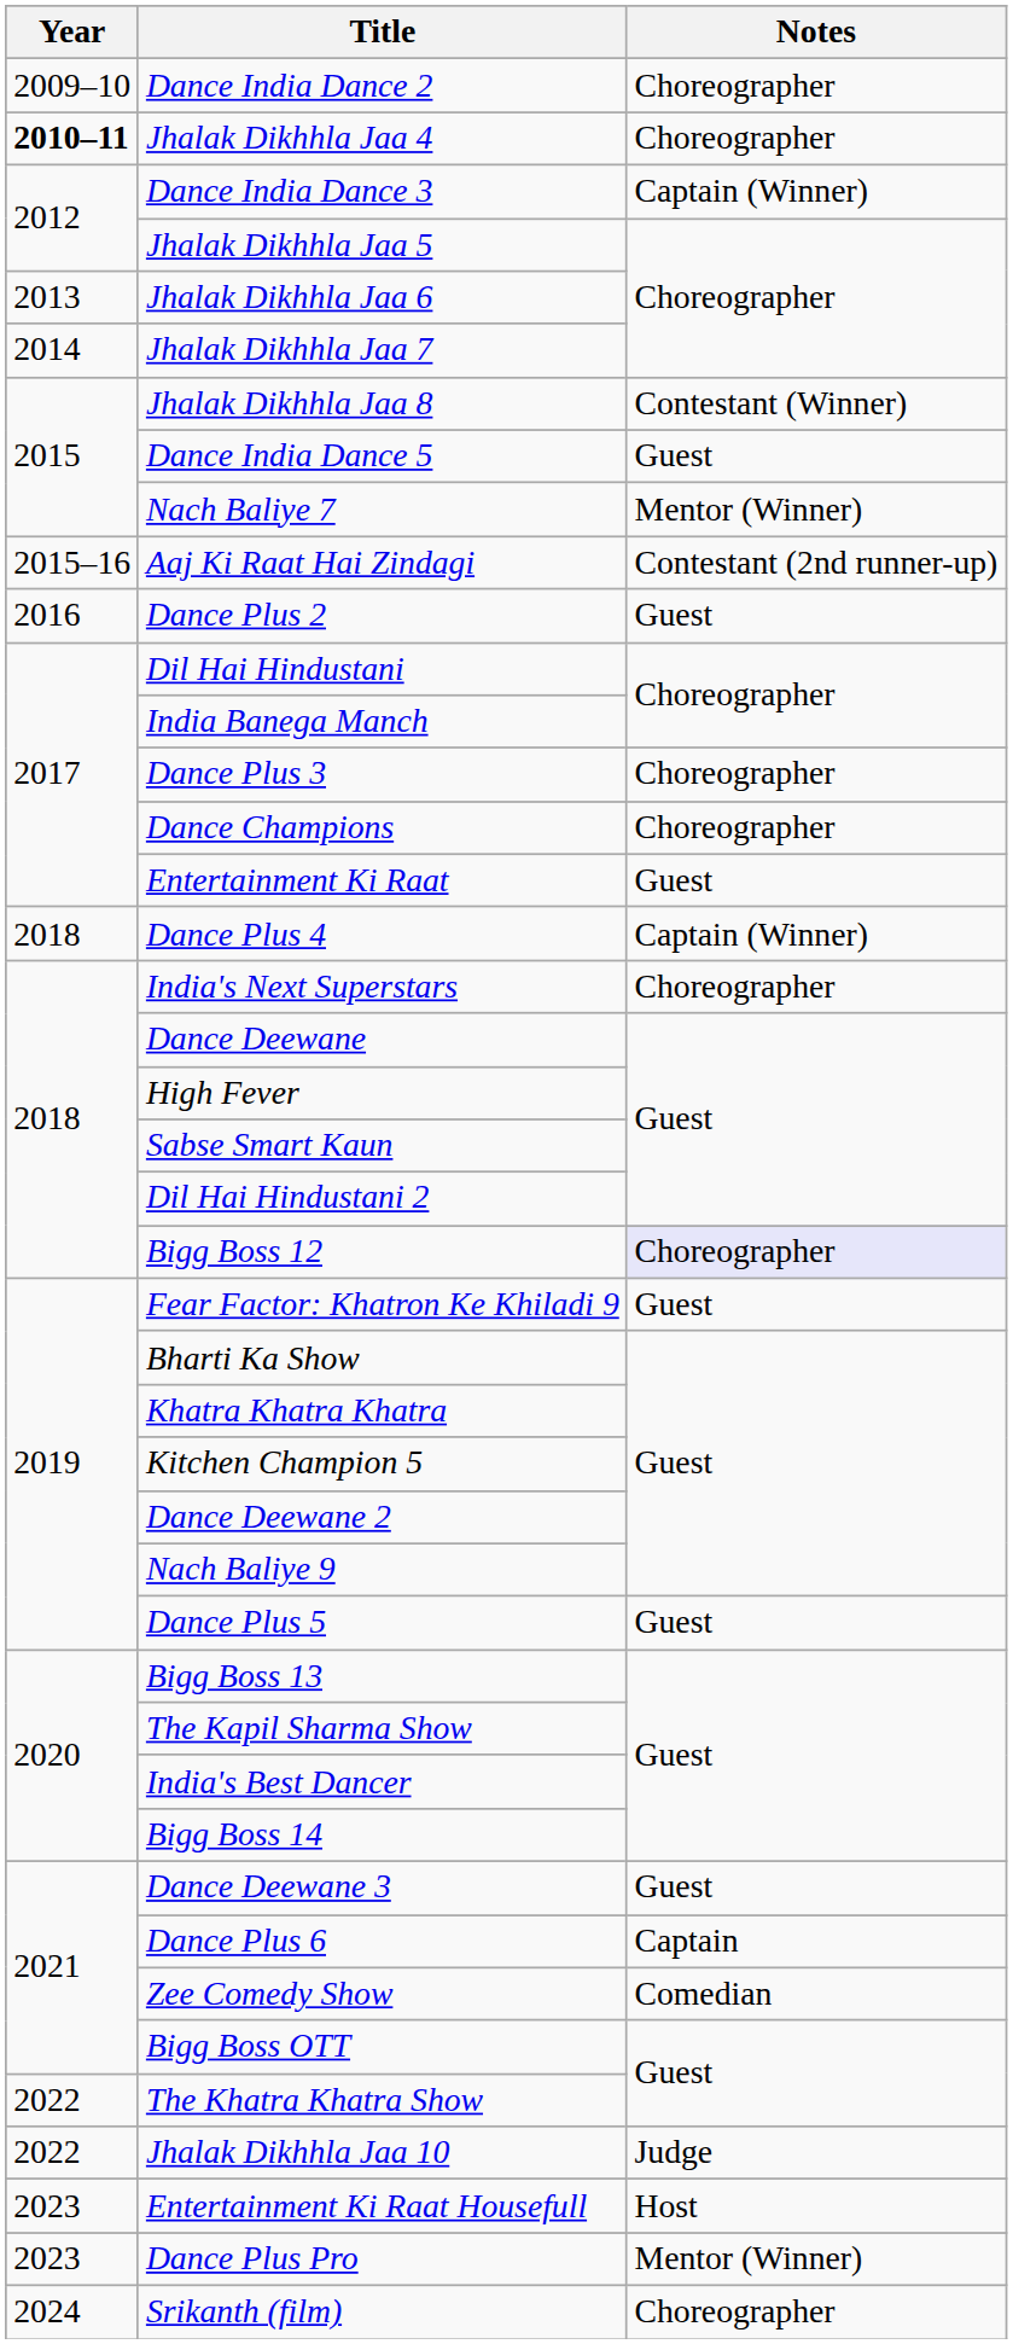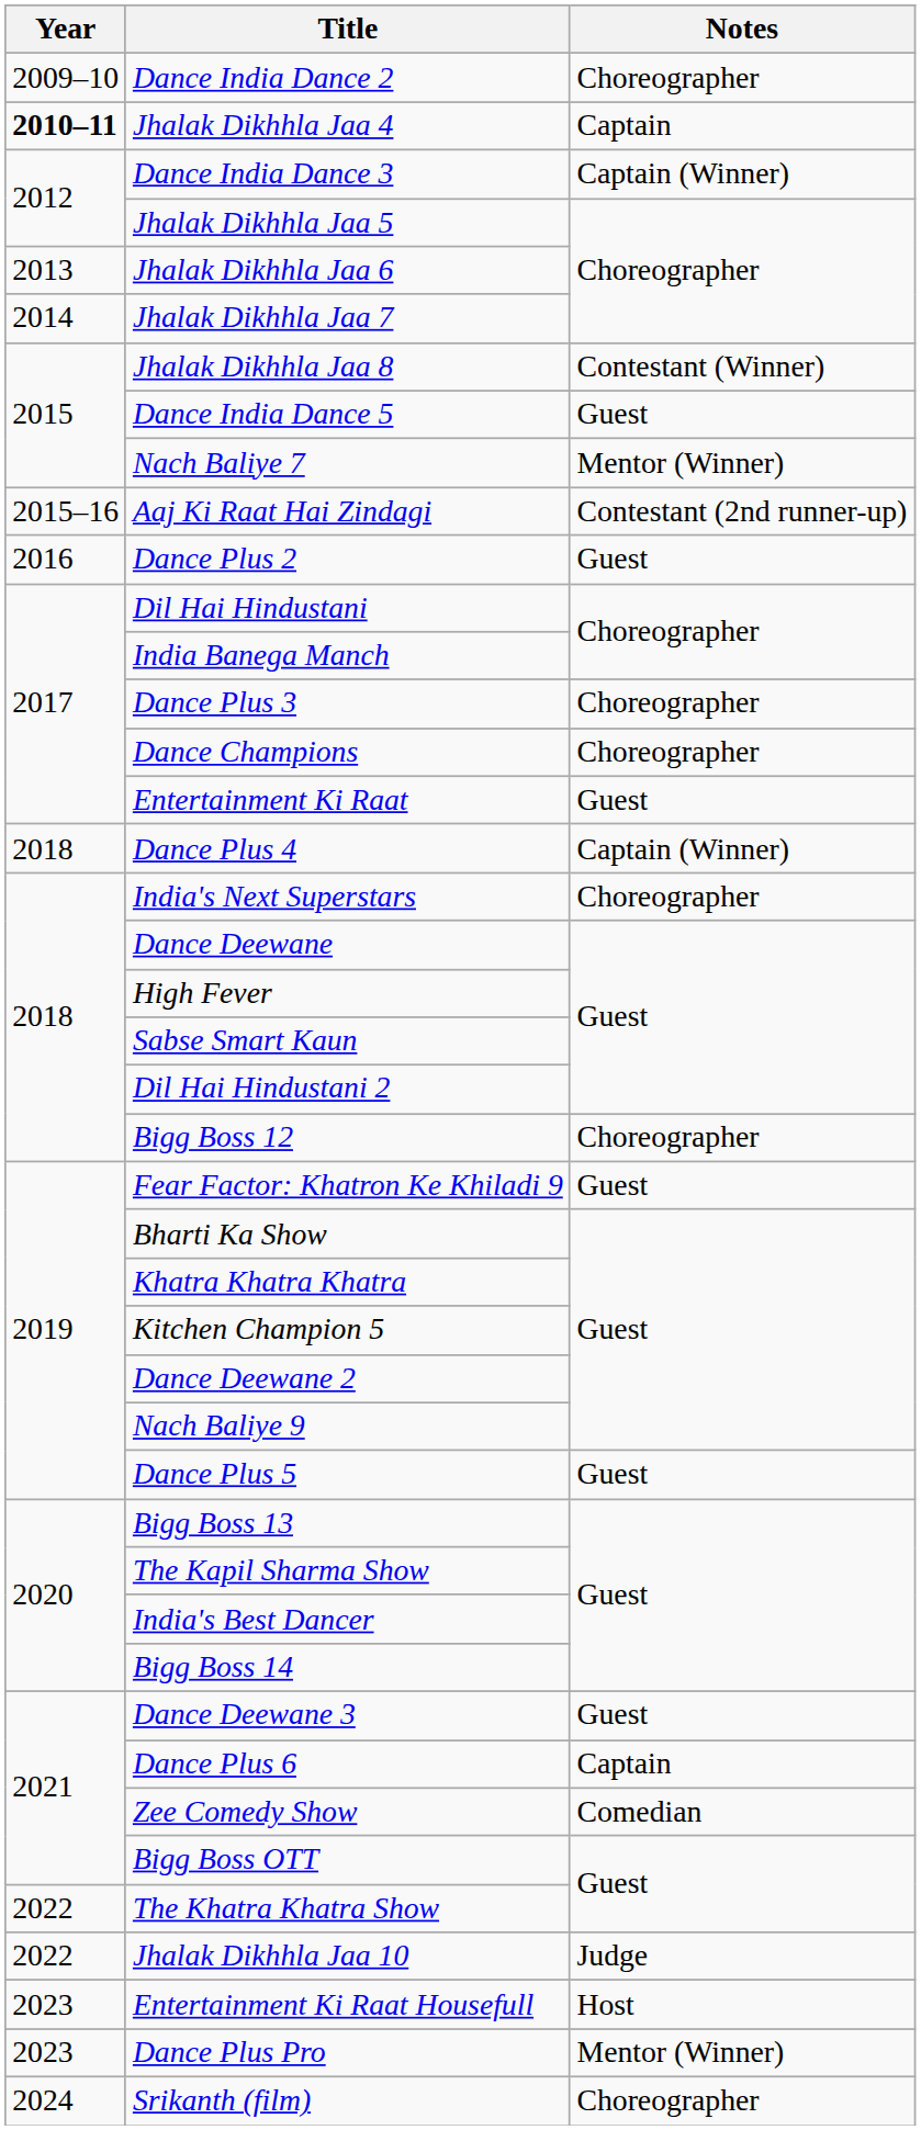Jhalak Dikhhla Jaa 4 | Notes: Choreographer -> Captain
Bigg Boss 12 | Notes: lavender background -> no background
